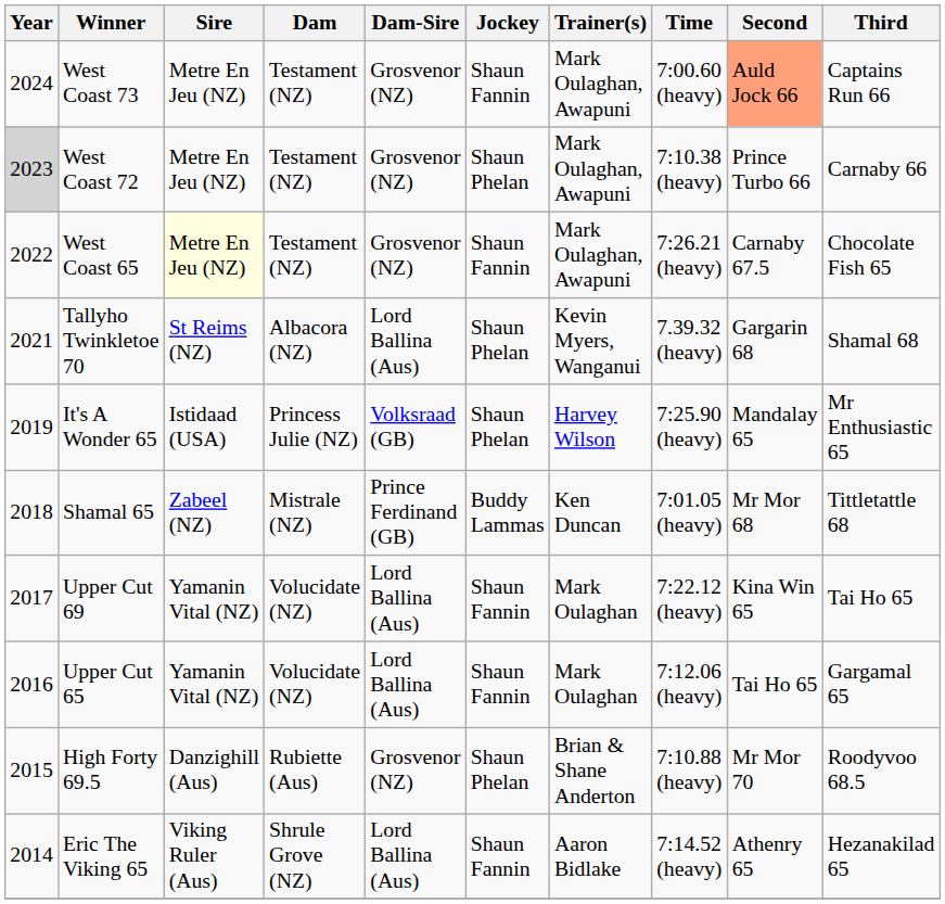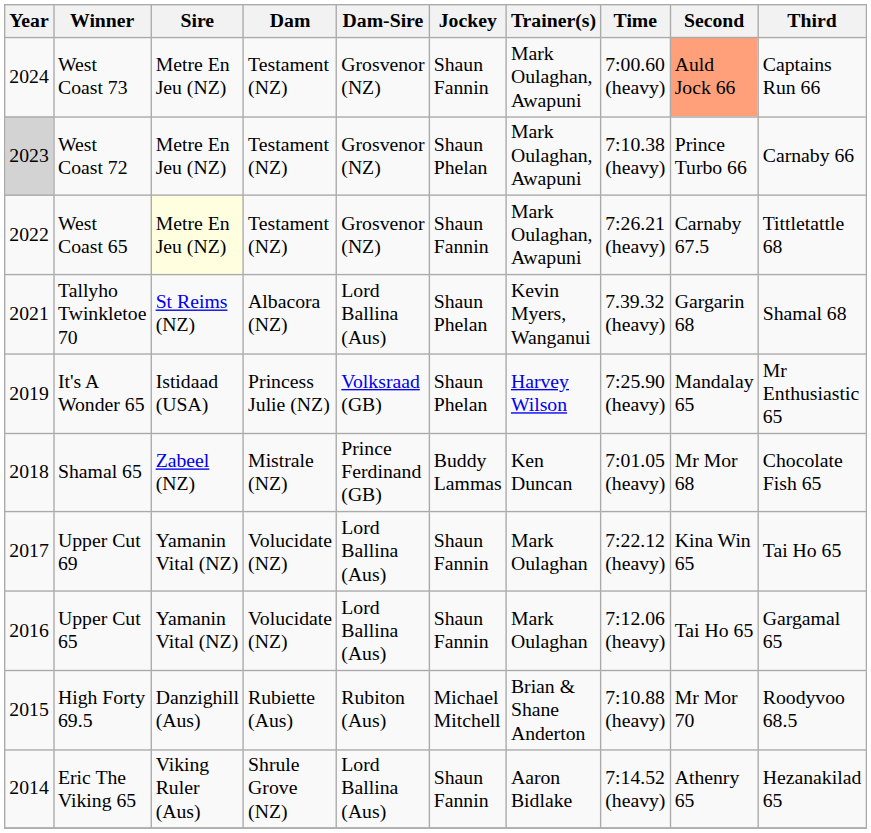West Coast 65 | Third: Chocolate Fish 65 -> Tittletattle 68
Shamal 65 | Third: Tittletattle 68 -> Chocolate Fish 65
High Forty 69.5 | Dam-Sire: Grosvenor (NZ) -> Rubiton (Aus)
High Forty 69.5 | Jockey: Shaun Phelan -> Michael Mitchell
